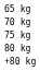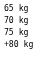- row: 80 kg
